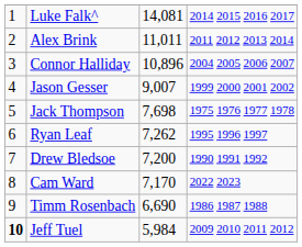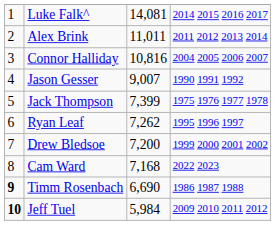Connor Halliday | column 3: 10,896 -> 10,816
Jason Gesser | column 4: 1999 2000 2001 2002 -> 1990 1991 1992
Jack Thompson | column 3: 7,698 -> 7,399
Drew Bledsoe | column 4: 1990 1991 1992 -> 1999 2000 2001 2002
Cam Ward | column 3: 7,170 -> 7,168
Timm Rosenbach | column 1: normal -> bold
